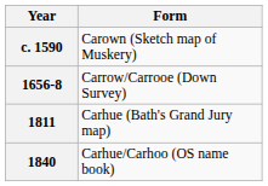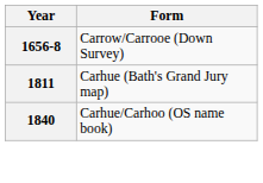- row: c. 1590 | Carown (Sketch map of Muskery)
